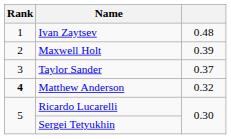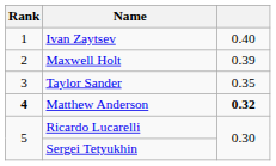Ivan Zaytsev | column 3: 0.48 -> 0.40
Taylor Sander | column 3: 0.37 -> 0.35
Matthew Anderson | column 3: normal -> bold
